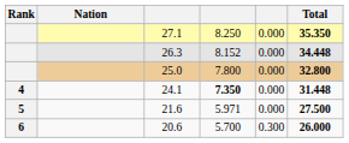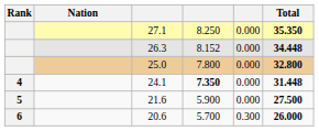21.6 | column 4: 5.971 -> 5.900
